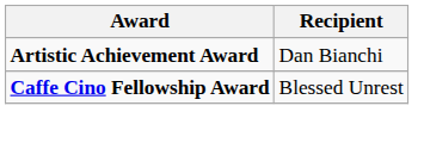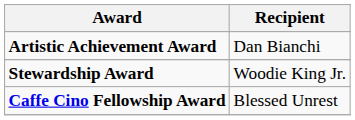+ row: Stewardship Award | Woodie King Jr.
